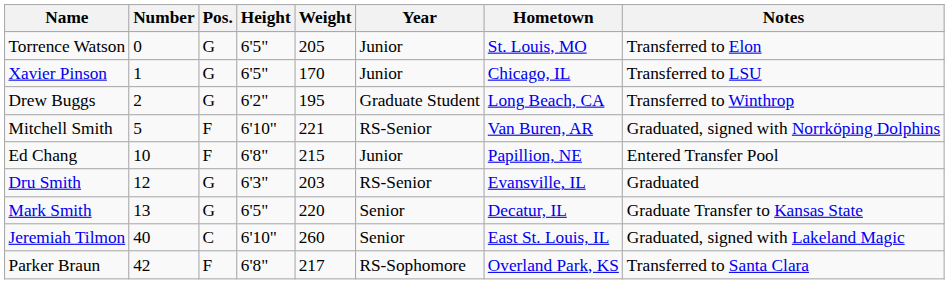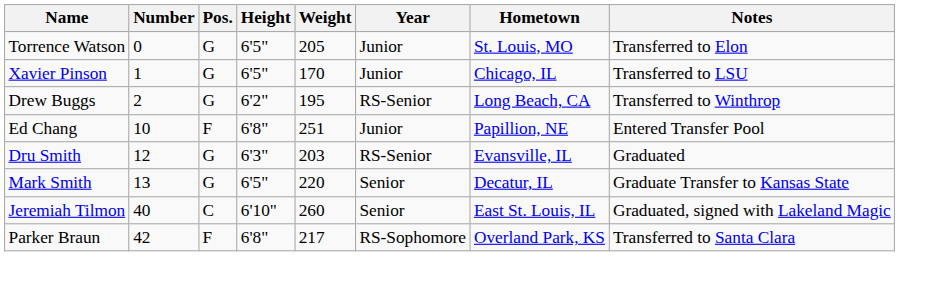Drew Buggs | Year: Graduate Student -> RS-Senior
- row: Mitchell Smith | 5 | F | 6'10" | 221 | RS-Senior | Van Buren, AR | Graduated, signed with Norrköping Dolphins
Ed Chang | Weight: 215 -> 251
